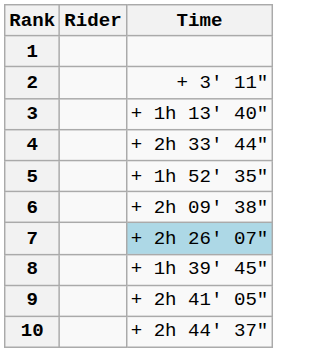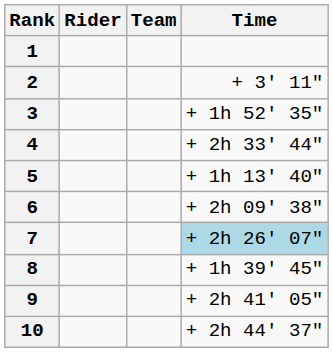+ column: Team
3 | Time: + 1h 13' 40" -> + 1h 52' 35"
5 | Time: + 1h 52' 35" -> + 1h 13' 40"
